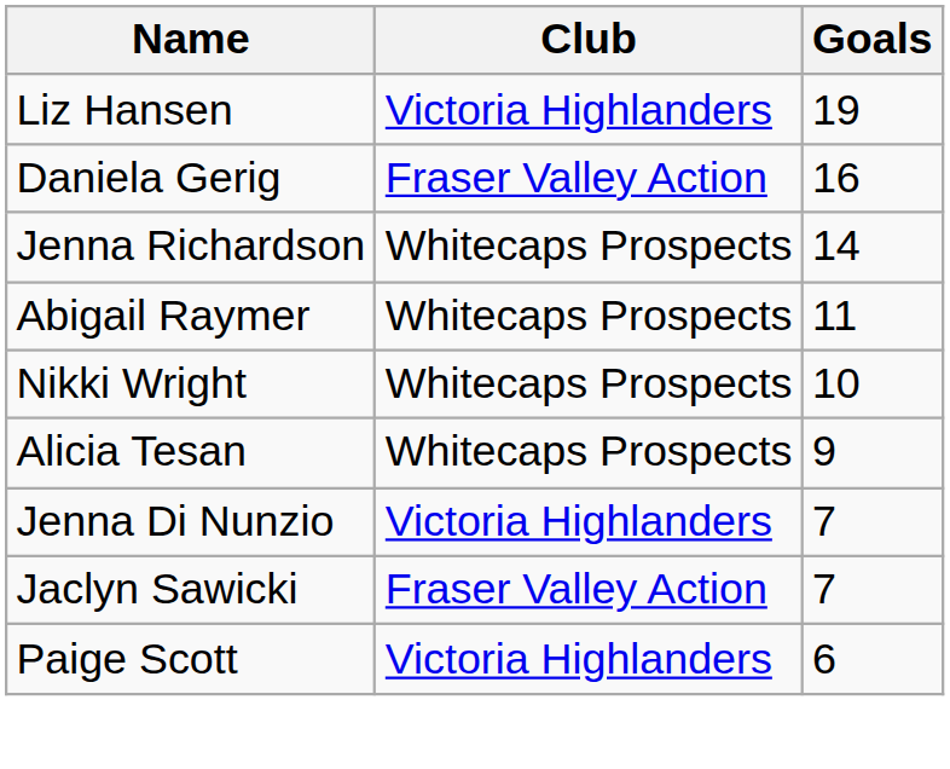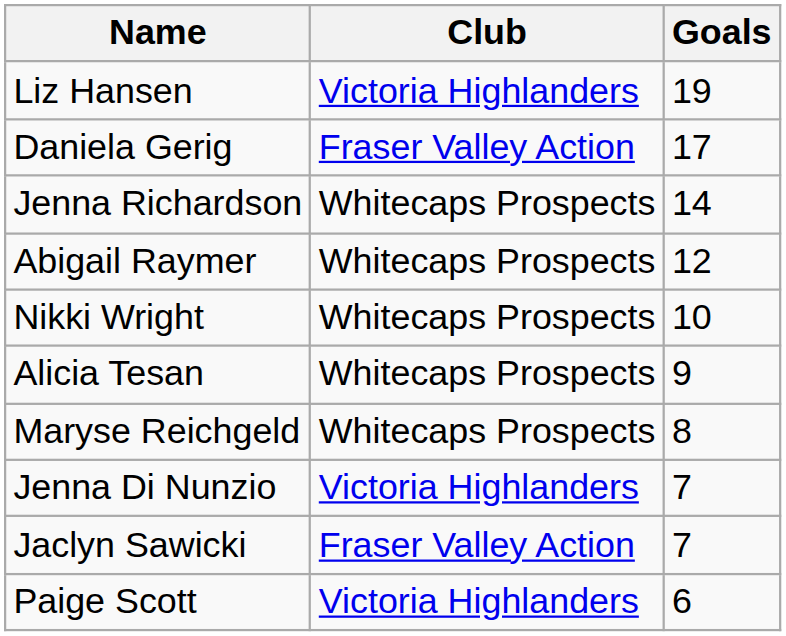Daniela Gerig | Goals: 16 -> 17
Abigail Raymer | Goals: 11 -> 12
+ row: Maryse Reichgeld | Whitecaps Prospects | 8
